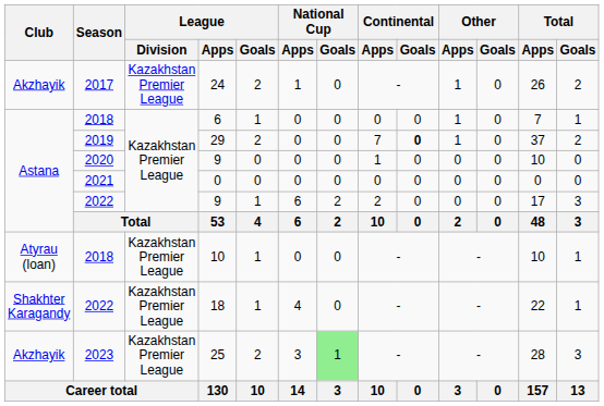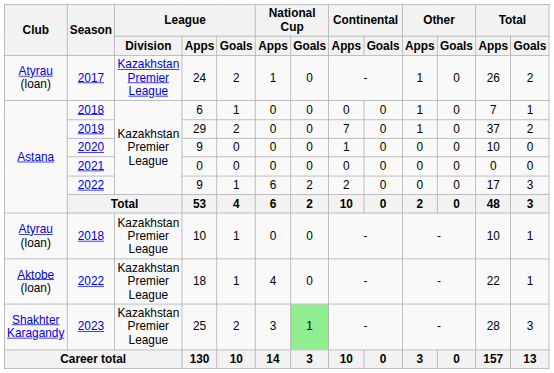24 | Club: Akzhayik -> Atyrau (loan)
29 | Continental / Goals: bold -> normal
18 | Club: Shakhter Karagandy -> Aktobe (loan)
25 | Club: Akzhayik -> Shakhter Karagandy
